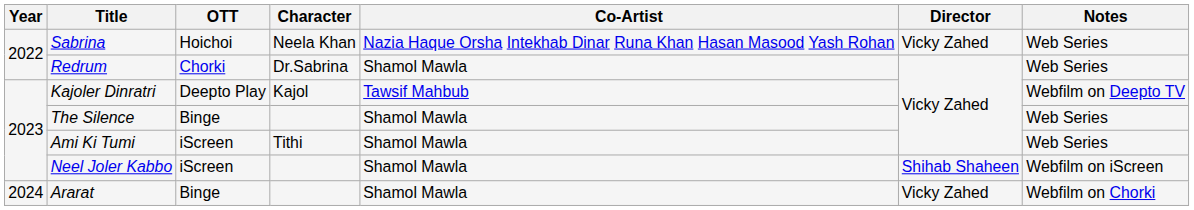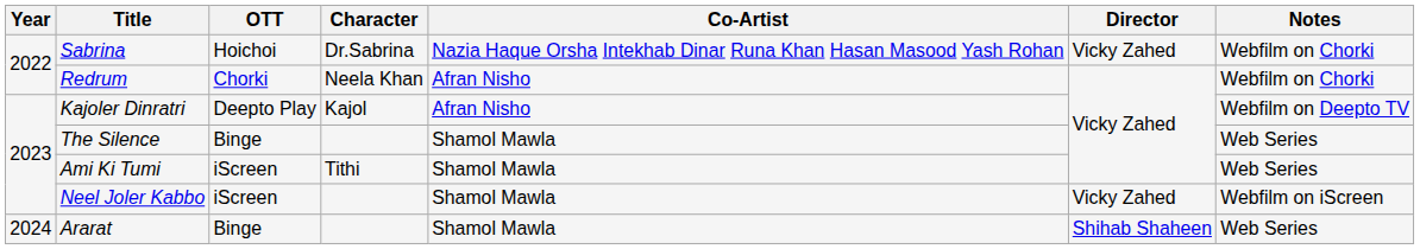Sabrina | Character: Neela Khan -> Dr.Sabrina
Sabrina | Notes: Web Series -> Webfilm on Chorki
Redrum | Character: Dr.Sabrina -> Neela Khan
Redrum | Co-Artist: Shamol Mawla -> Afran Nisho
Redrum | Notes: Web Series -> Webfilm on Chorki
Kajoler Dinratri | Co-Artist: Tawsif Mahbub -> Afran Nisho
Neel Joler Kabbo | Director: Shihab Shaheen -> Vicky Zahed
Ararat | Director: Vicky Zahed -> Shihab Shaheen
Ararat | Notes: Webfilm on Chorki -> Web Series
